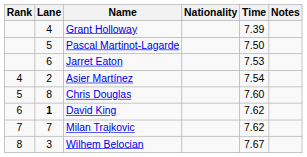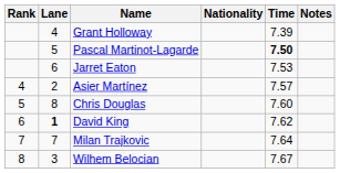Pascal Martinot-Lagarde | Time: normal -> bold
Asier Martínez | Time: 7.54 -> 7.57
Milan Trajkovic | Time: 7.62 -> 7.64
